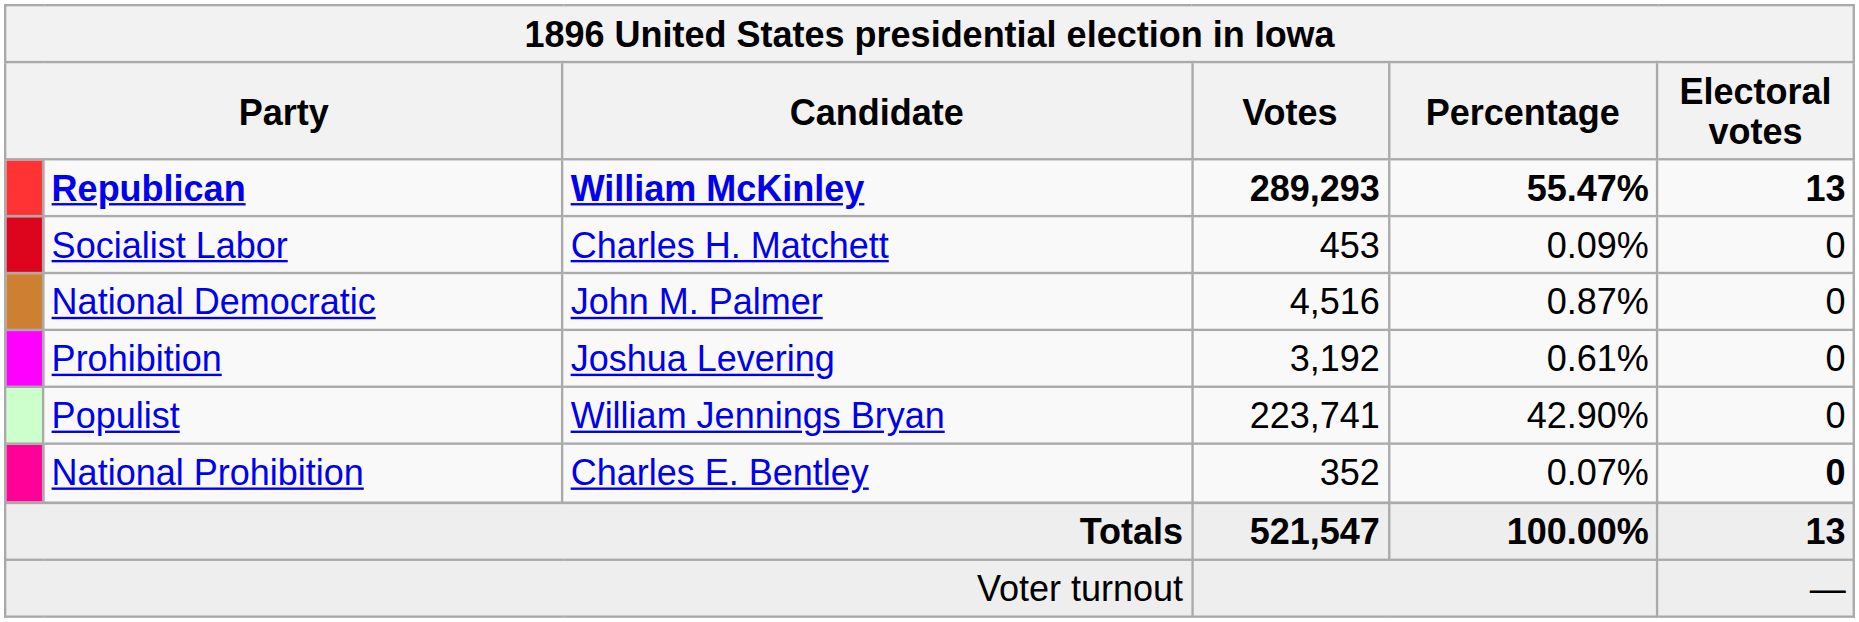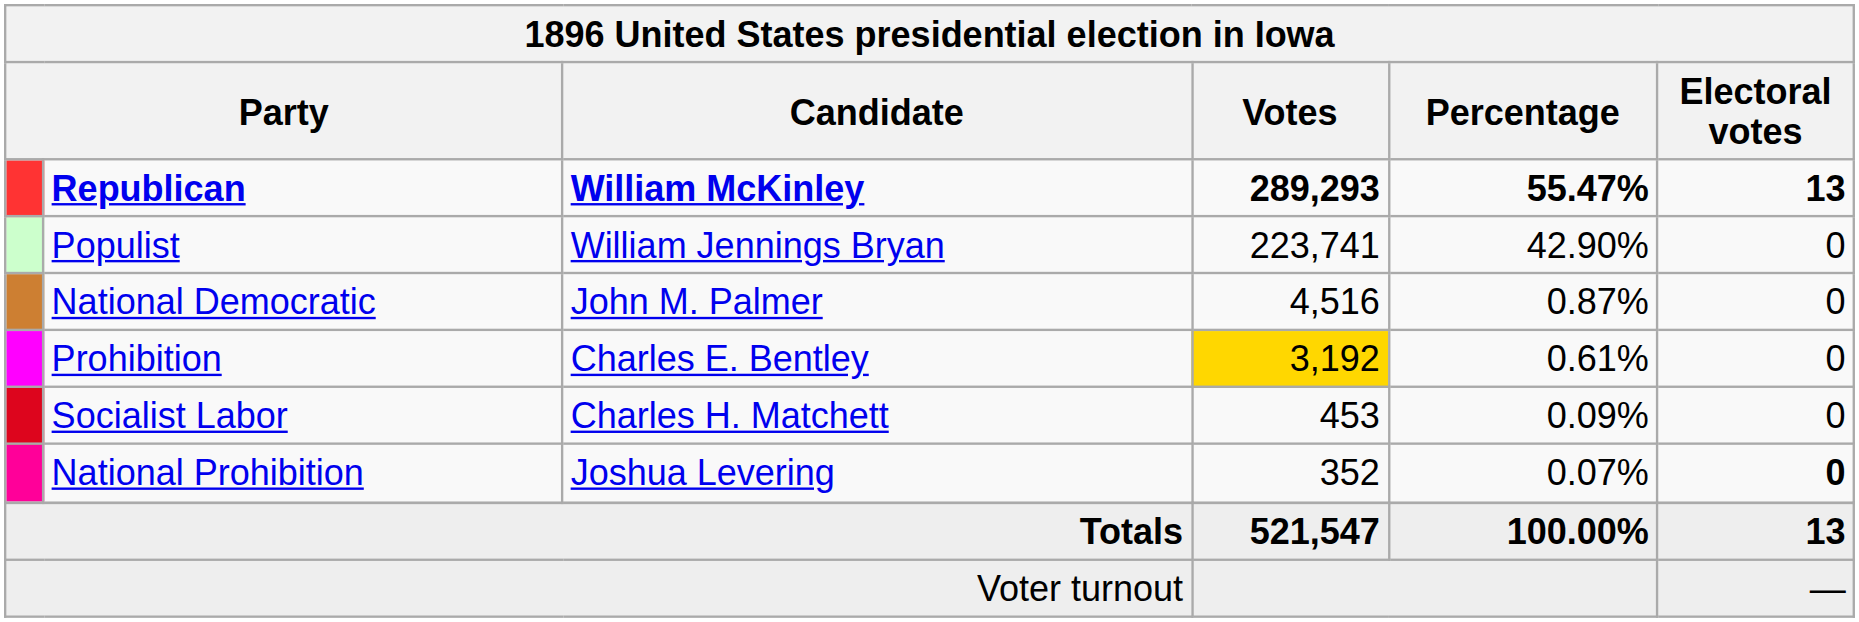rows swapped: Populist <-> Socialist Labor
Prohibition | Candidate: Joshua Levering -> Charles E. Bentley
Prohibition | Votes: no background -> gold background
National Prohibition | Candidate: Charles E. Bentley -> Joshua Levering
